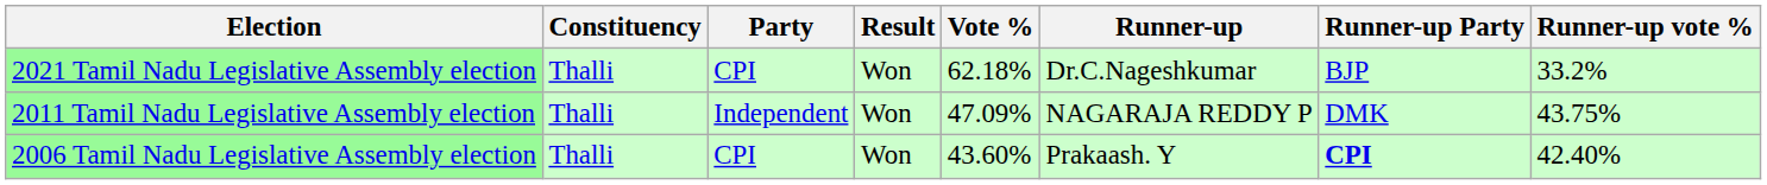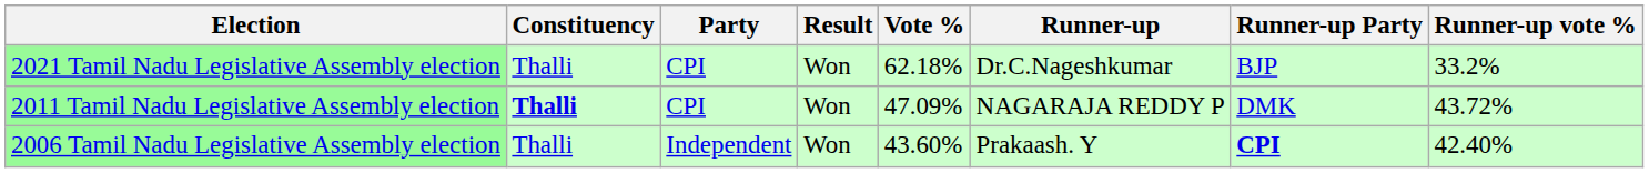2011 Tamil Nadu Legislative Assembly election | Constituency: normal -> bold
2011 Tamil Nadu Legislative Assembly election | Party: Independent -> CPI
2011 Tamil Nadu Legislative Assembly election | Runner-up vote %: 43.75% -> 43.72%
2006 Tamil Nadu Legislative Assembly election | Party: CPI -> Independent
